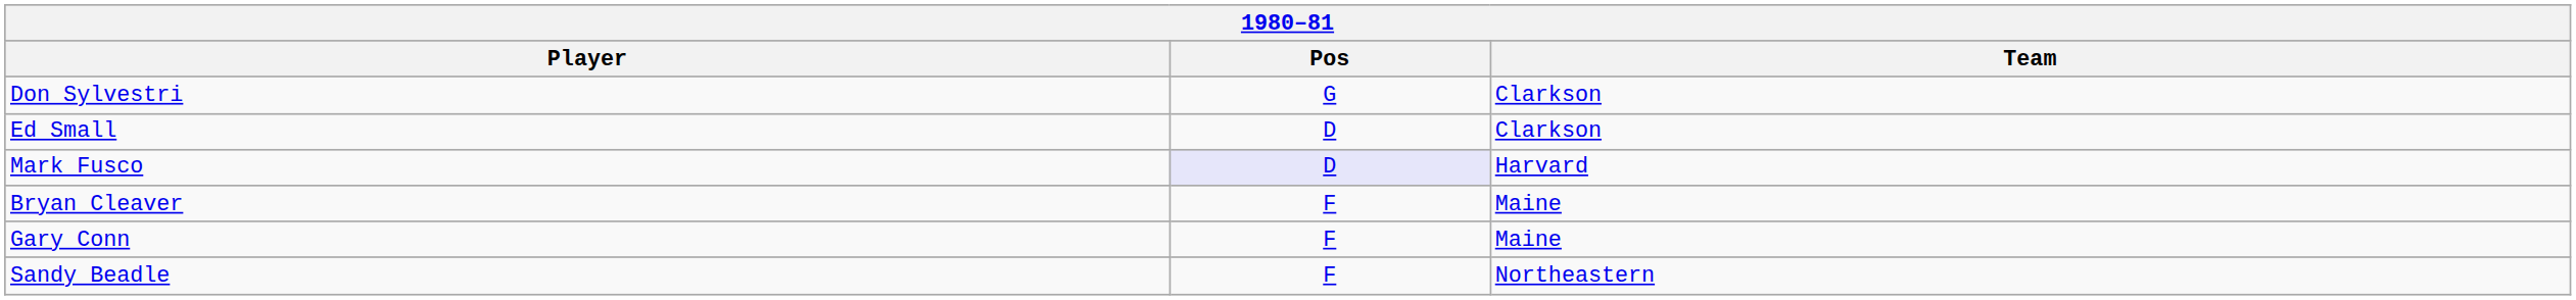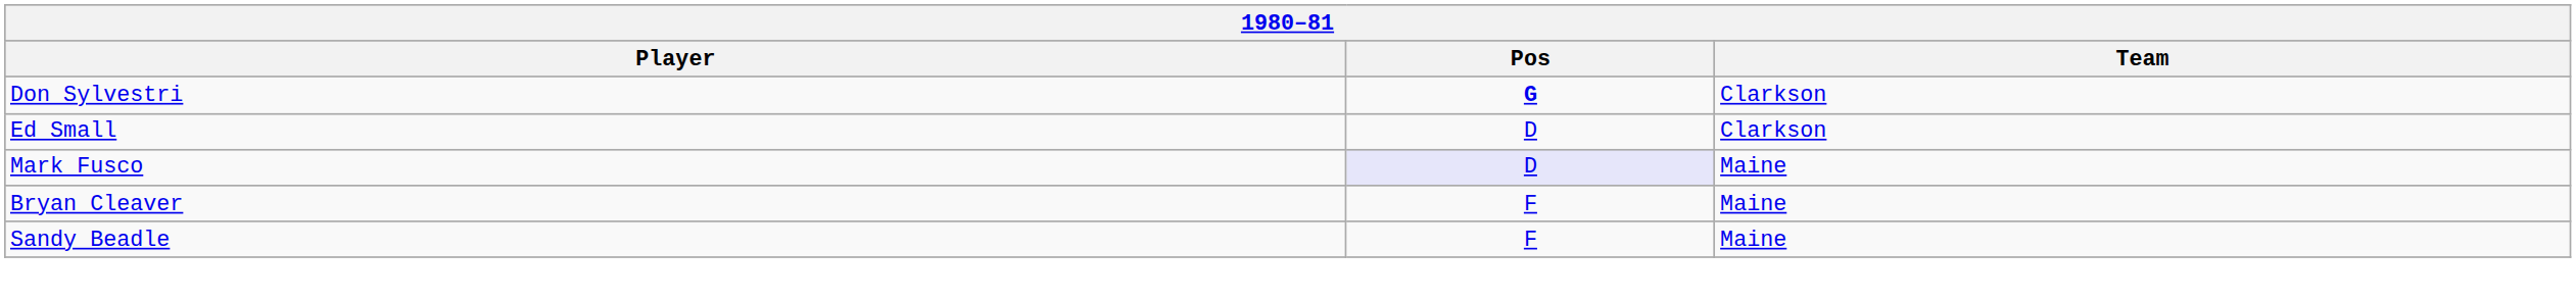Don Sylvestri | Pos: normal -> bold
Mark Fusco | Team: Harvard -> Maine
- row: Gary Conn | F | Maine
Sandy Beadle | Team: Northeastern -> Maine
